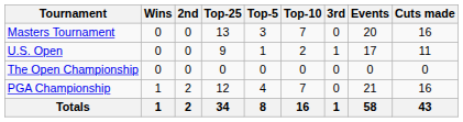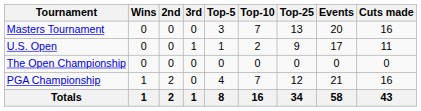columns swapped: 3rd <-> Top-25
